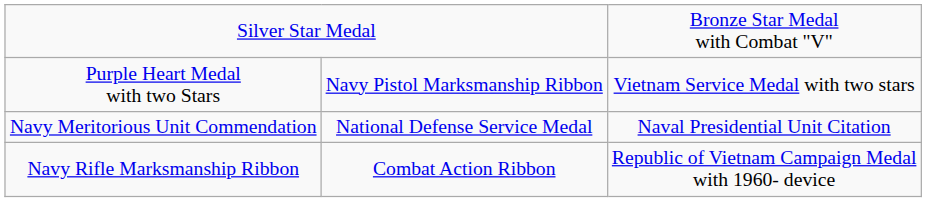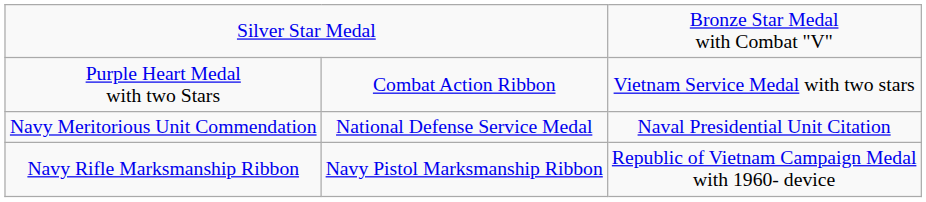Purple Heart Medal with two Stars | column 2: Navy Pistol Marksmanship Ribbon -> Combat Action Ribbon
Navy Rifle Marksmanship Ribbon | column 2: Combat Action Ribbon -> Navy Pistol Marksmanship Ribbon
